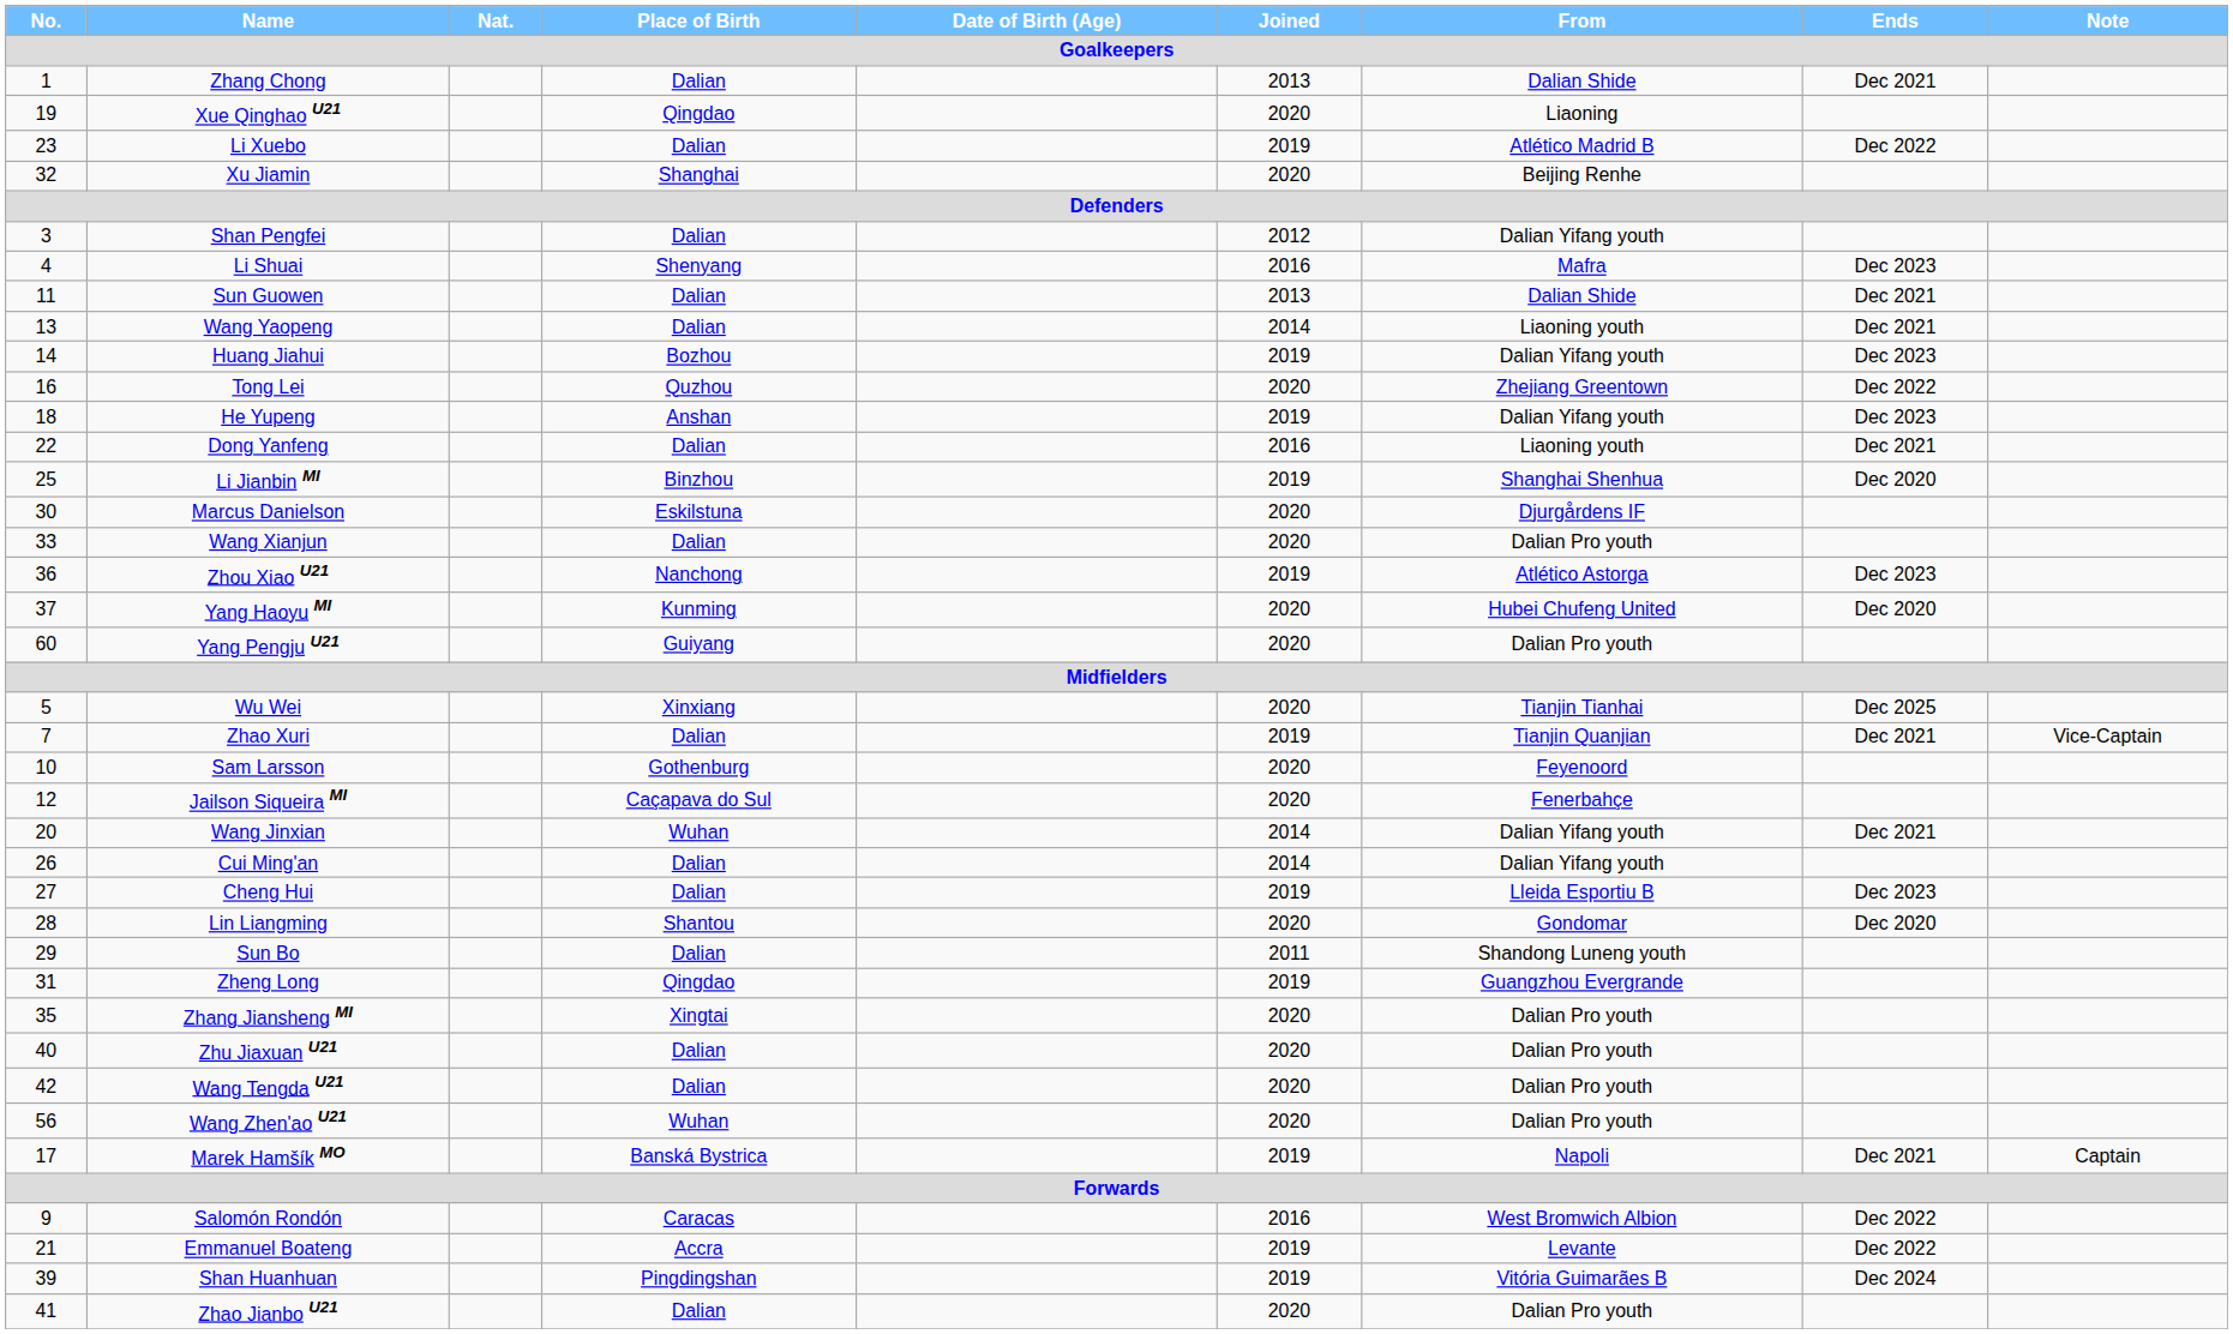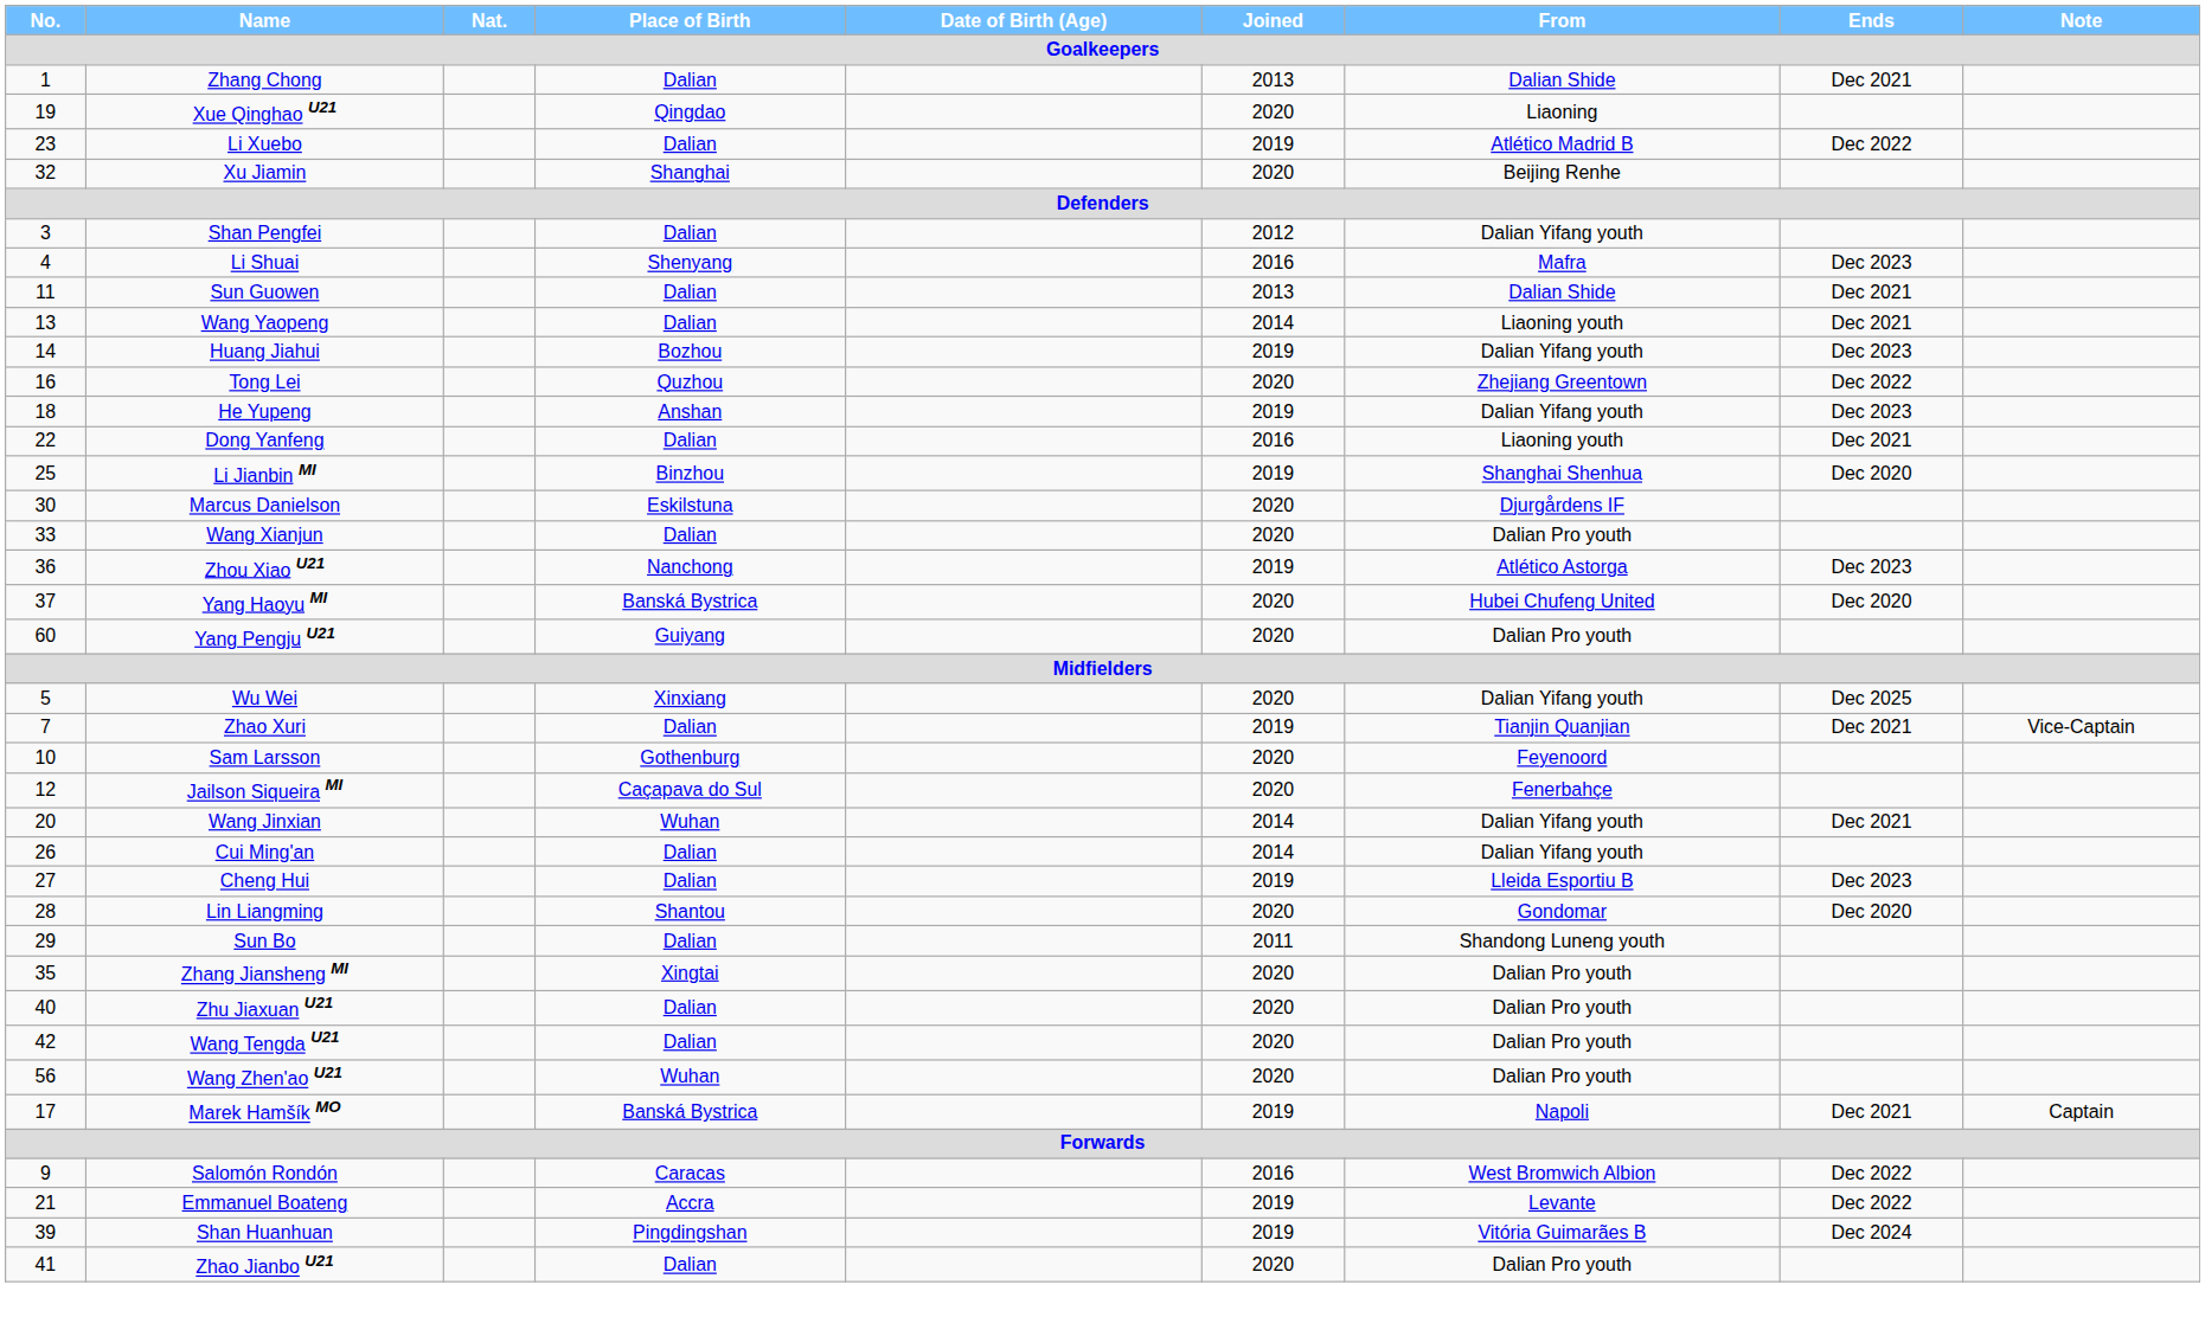Yang Haoyu MI | Place of Birth: Kunming -> Banská Bystrica
Wu Wei | From: Tianjin Tianhai -> Dalian Yifang youth
- row: 31 | Zheng Long | Qingdao | 2019 | Guangzhou Evergrande
